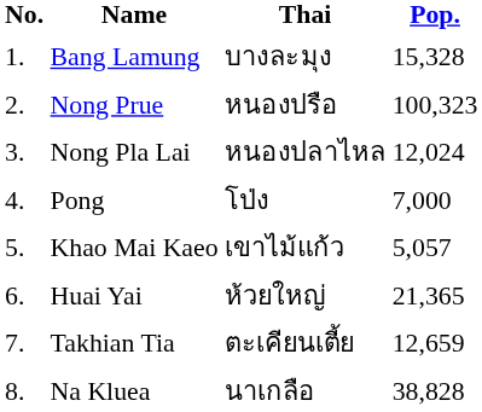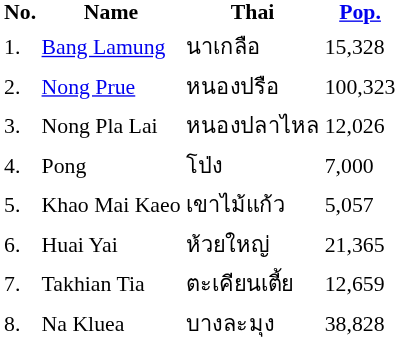Bang Lamung | Thai: บางละมุง -> นาเกลือ
Nong Pla Lai | Pop.: 12,024 -> 12,026
Na Kluea | Thai: นาเกลือ -> บางละมุง
